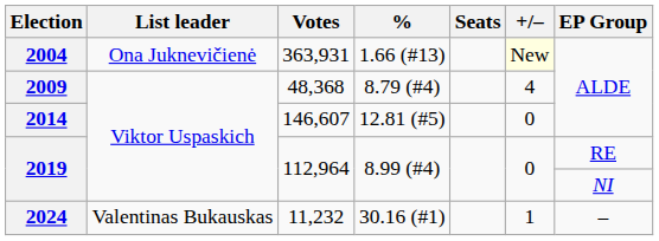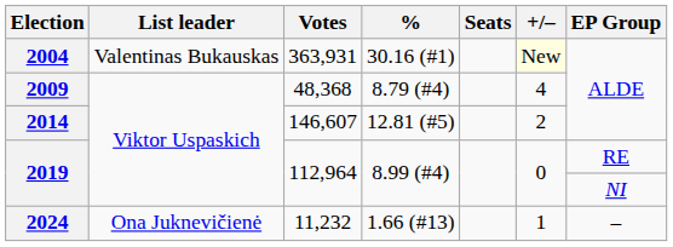2004 | List leader: Ona Juknevičienė -> Valentinas Bukauskas
2004 | %: 1.66 (#13) -> 30.16 (#1)
2014 | +/–: 0 -> 2
2024 | List leader: Valentinas Bukauskas -> Ona Juknevičienė
2024 | %: 30.16 (#1) -> 1.66 (#13)
